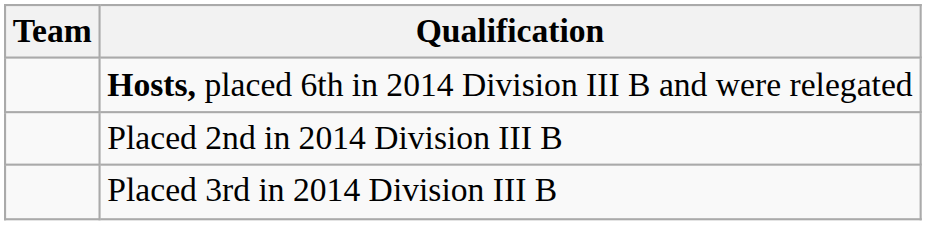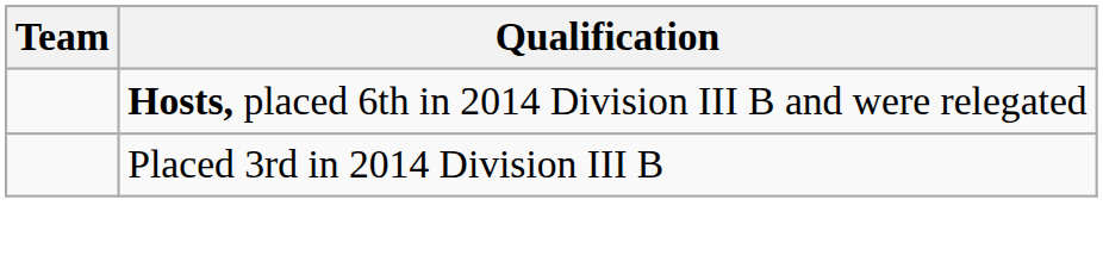- row: Placed 2nd in 2014 Division III B
